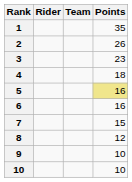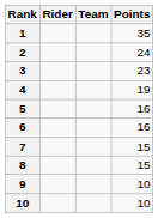2 | Points: 26 -> 24
4 | Points: 18 -> 19
5 | Points: khaki background -> no background
8 | Points: 12 -> 15
